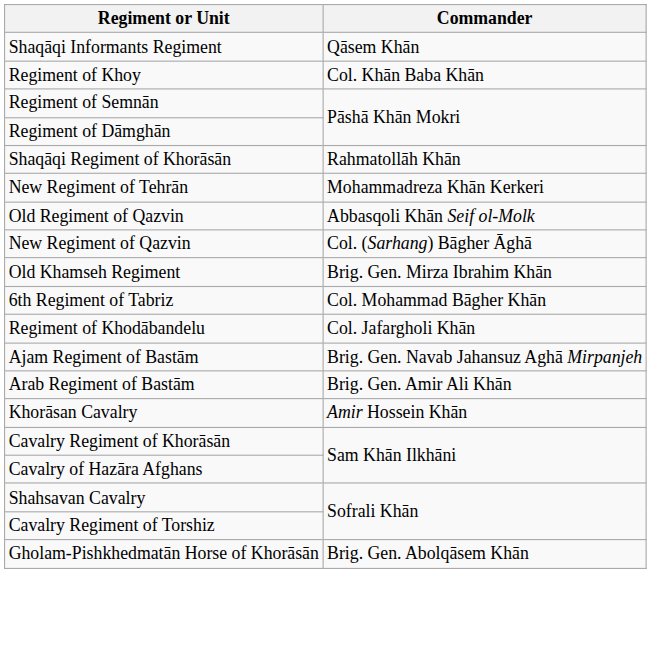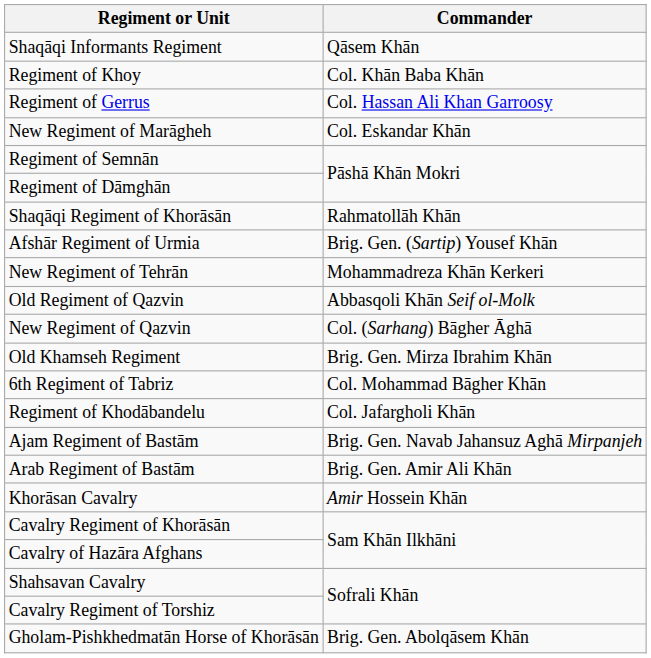+ row: Regiment of Gerrus | Col. Hassan Ali Khan Garroosy
+ row: New Regiment of Marāgheh | Col. Eskandar Khān
+ row: Afshār Regiment of Urmia | Brig. Gen. (Sartip) Yousef Khān
